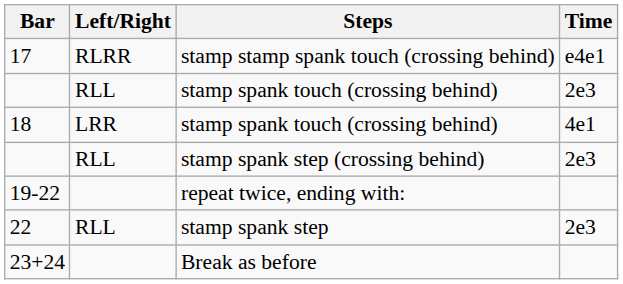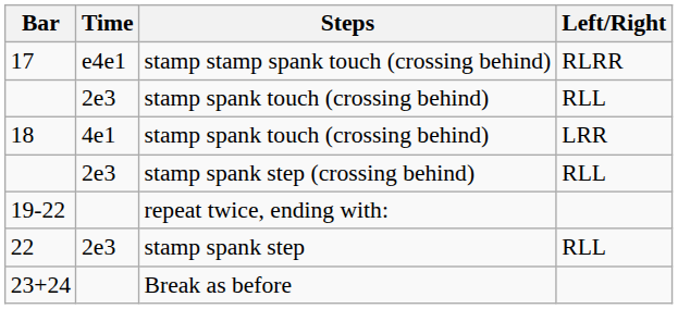columns swapped: Time <-> Left/Right
